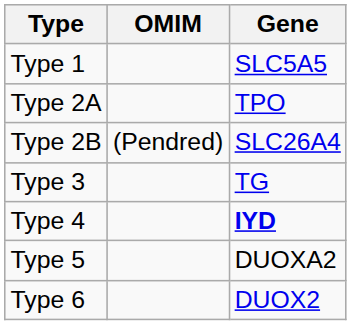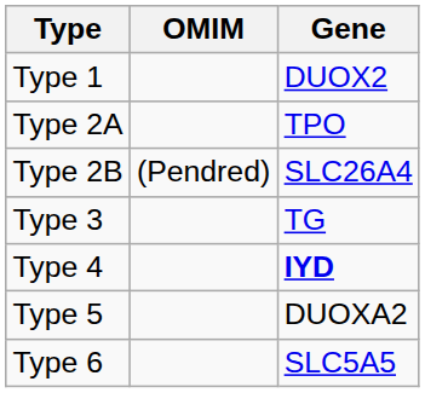Type 1 | Gene: SLC5A5 -> DUOX2
Type 6 | Gene: DUOX2 -> SLC5A5
